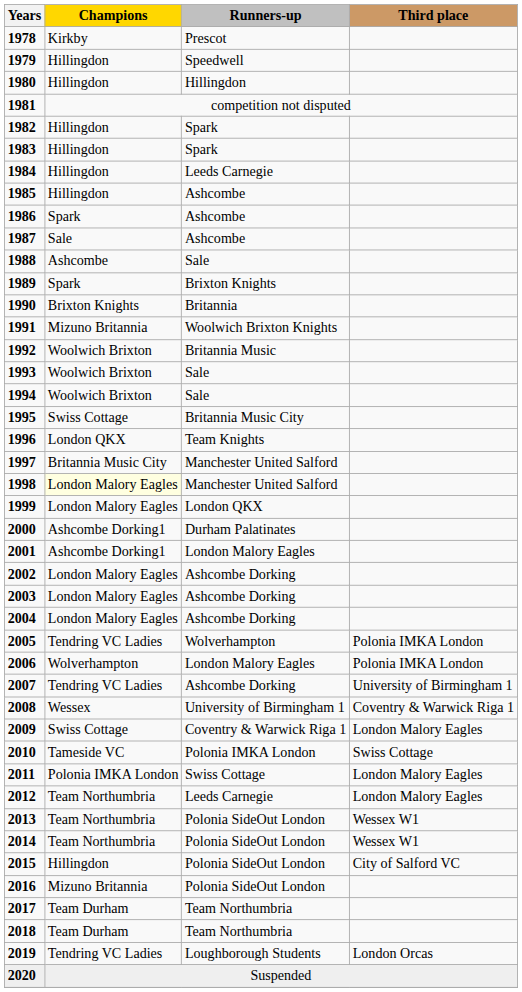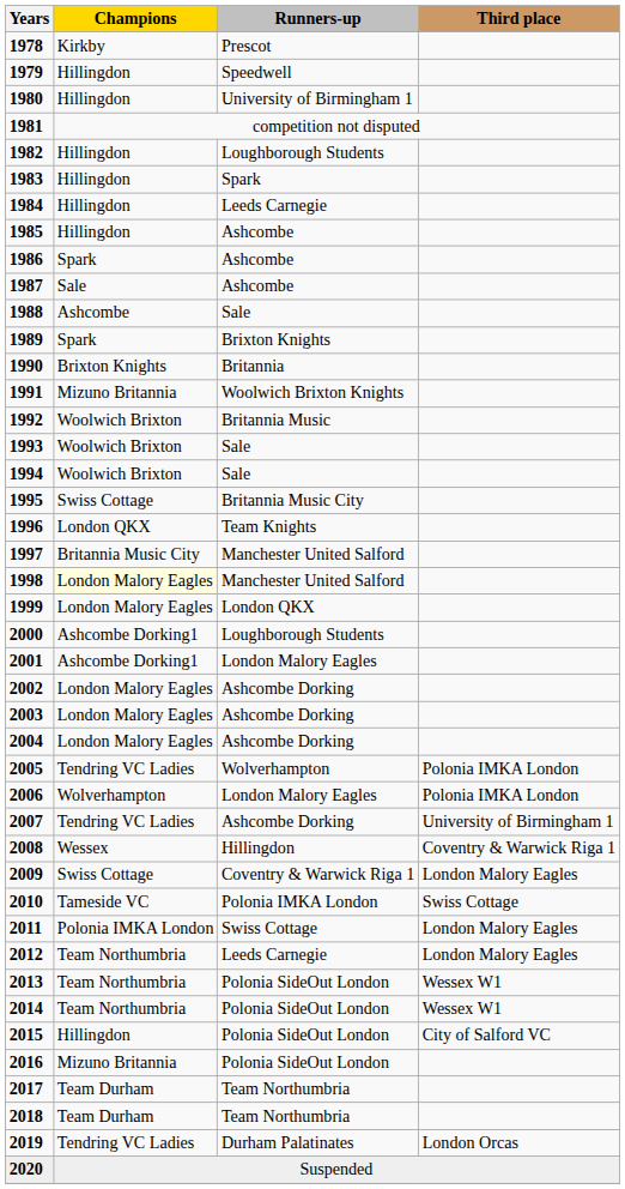1980 | Runners-up: Hillingdon -> University of Birmingham 1
1982 | Runners-up: Spark -> Loughborough Students
2000 | Runners-up: Durham Palatinates -> Loughborough Students
2008 | Runners-up: University of Birmingham 1 -> Hillingdon
2019 | Runners-up: Loughborough Students -> Durham Palatinates
